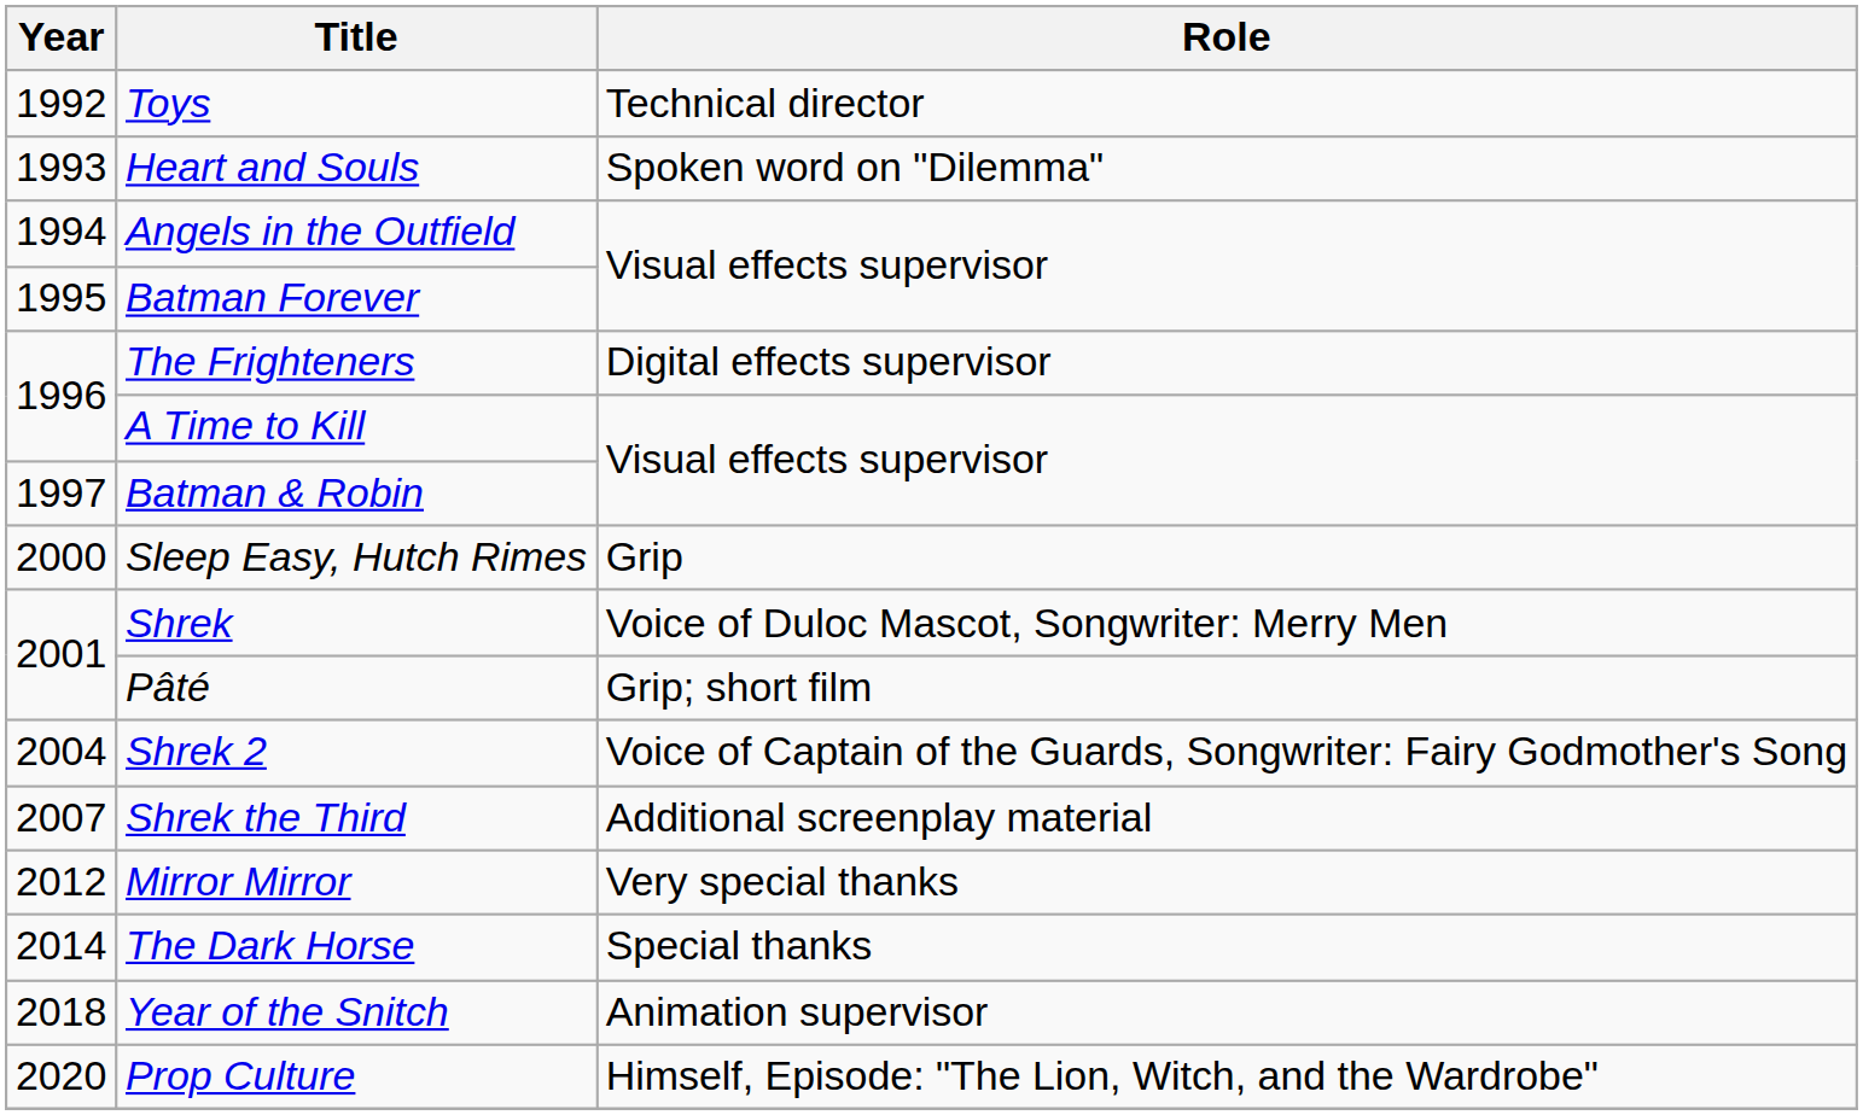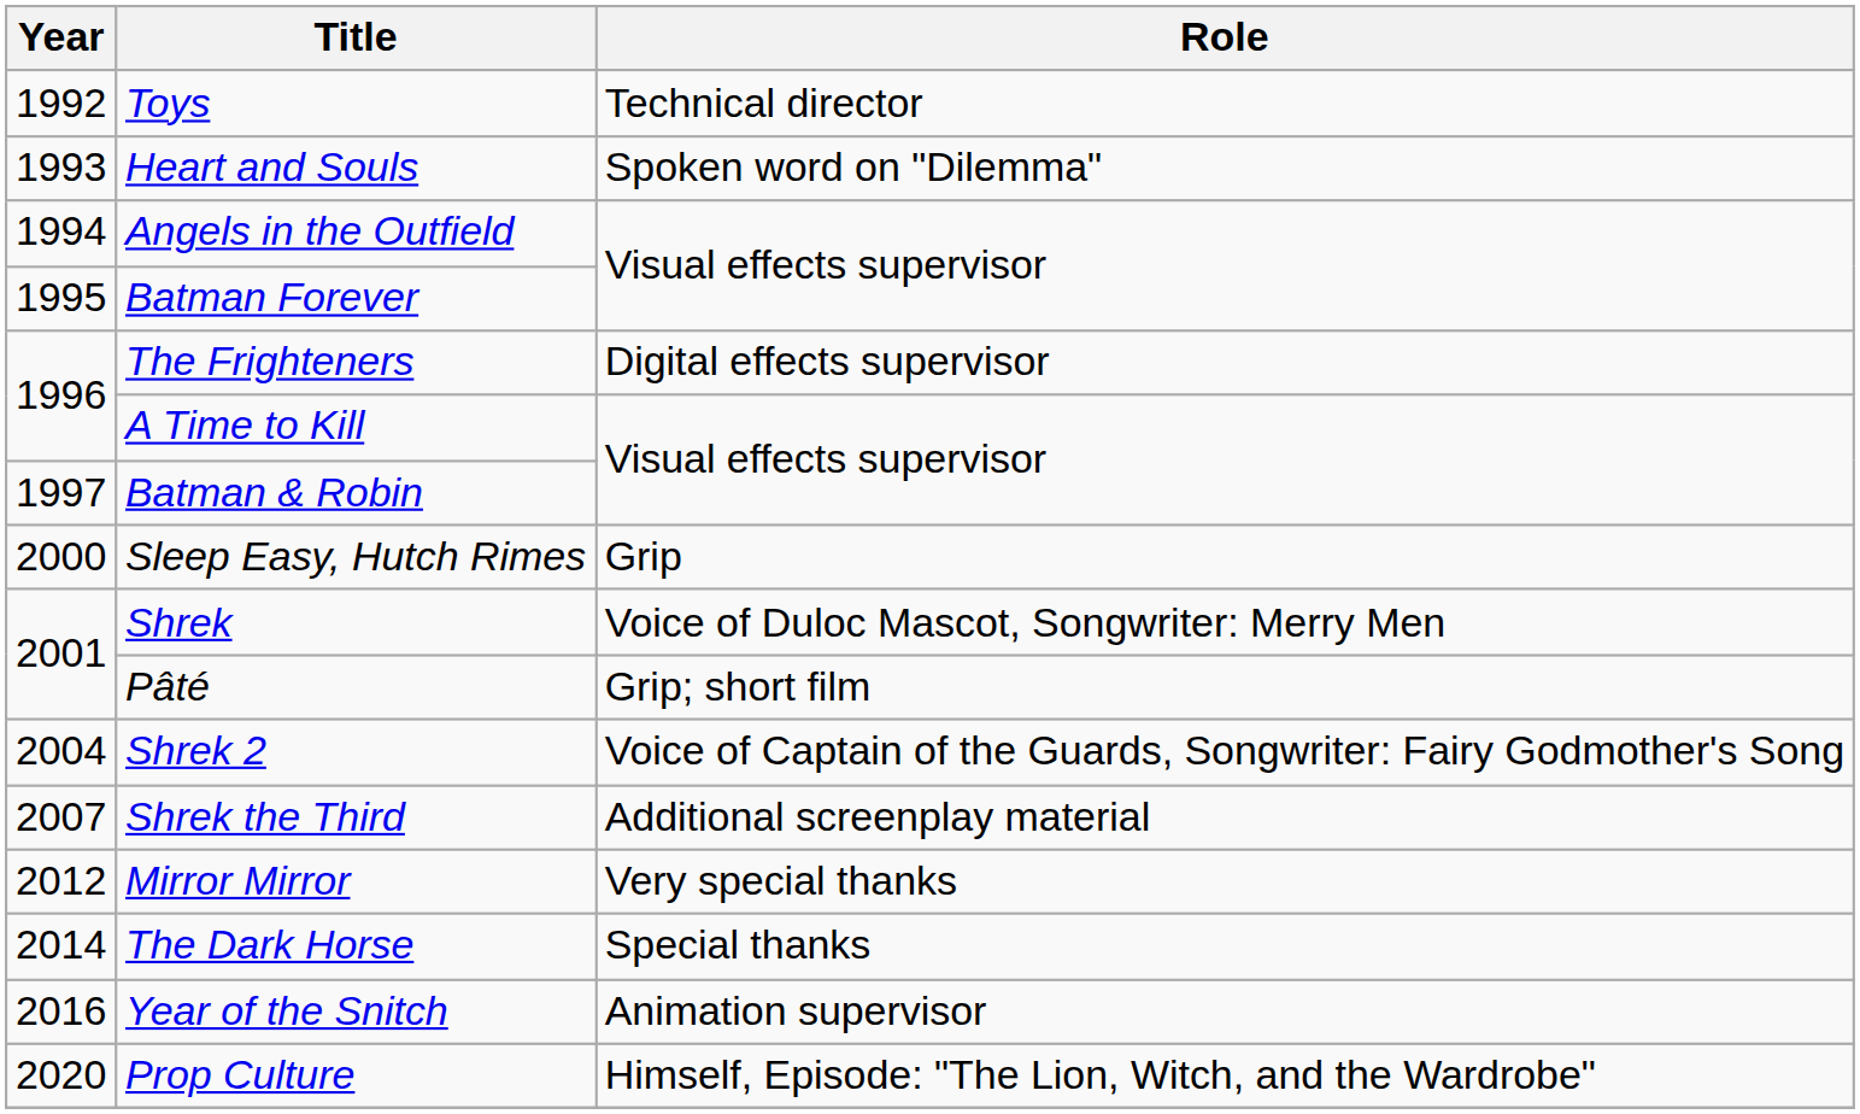Year of the Snitch | Year: 2018 -> 2016
